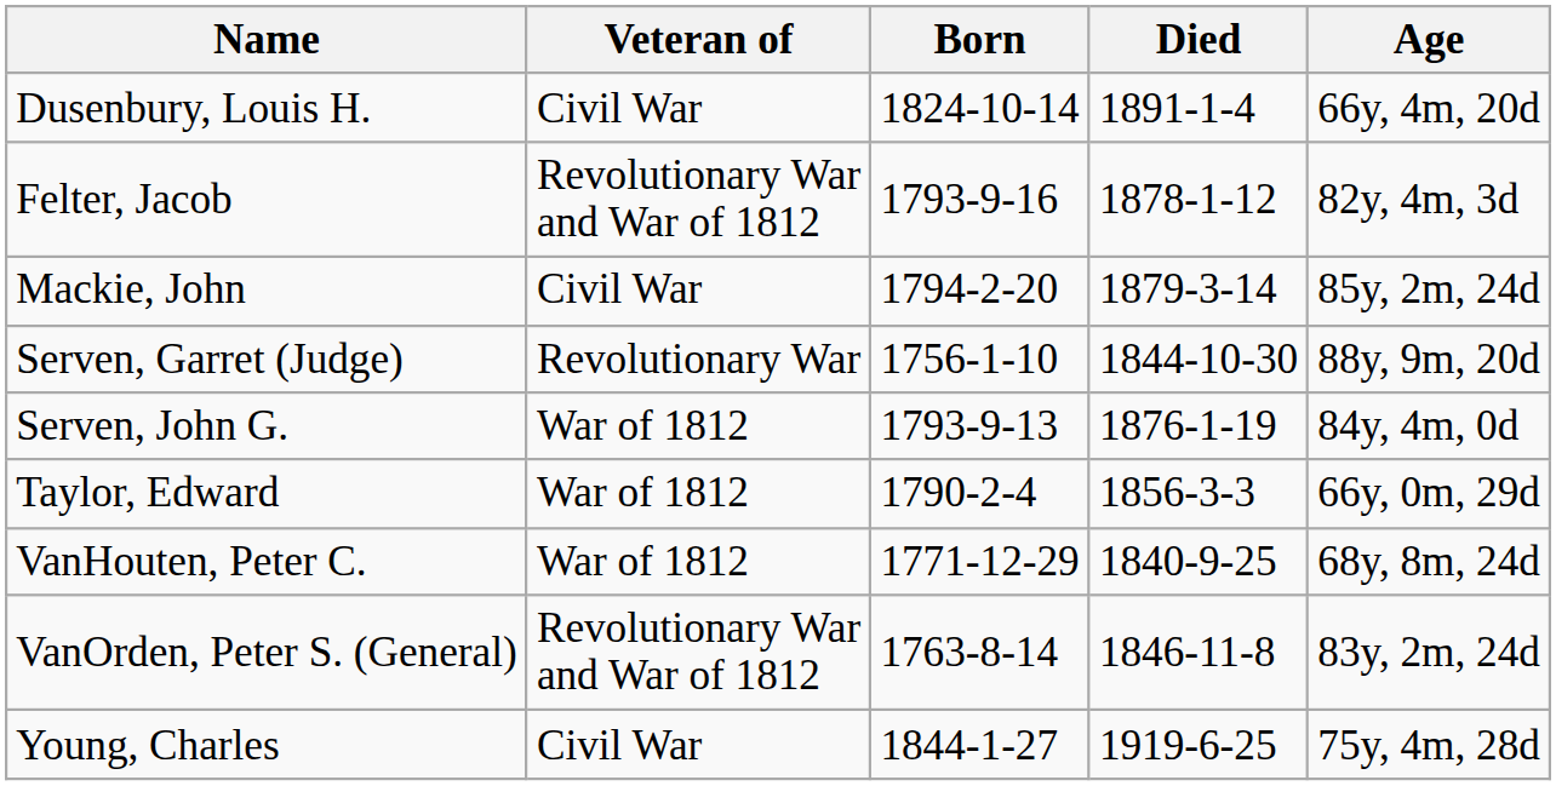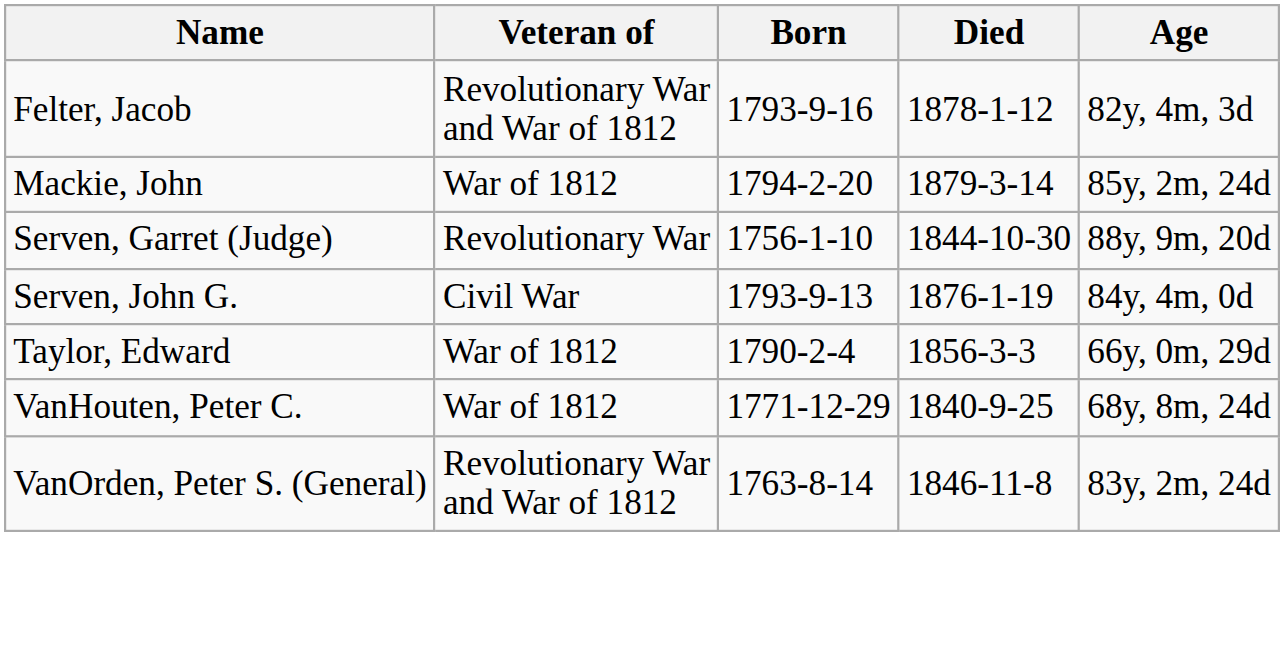- row: Dusenbury, Louis H. | Civil War | 1824-10-14 | 1891-1-4 | 66y, 4m, 20d
Mackie, John | Veteran of: Civil War -> War of 1812
Serven, John G. | Veteran of: War of 1812 -> Civil War
- row: Young, Charles | Civil War | 1844-1-27 | 1919-6-25 | 75y, 4m, 28d
